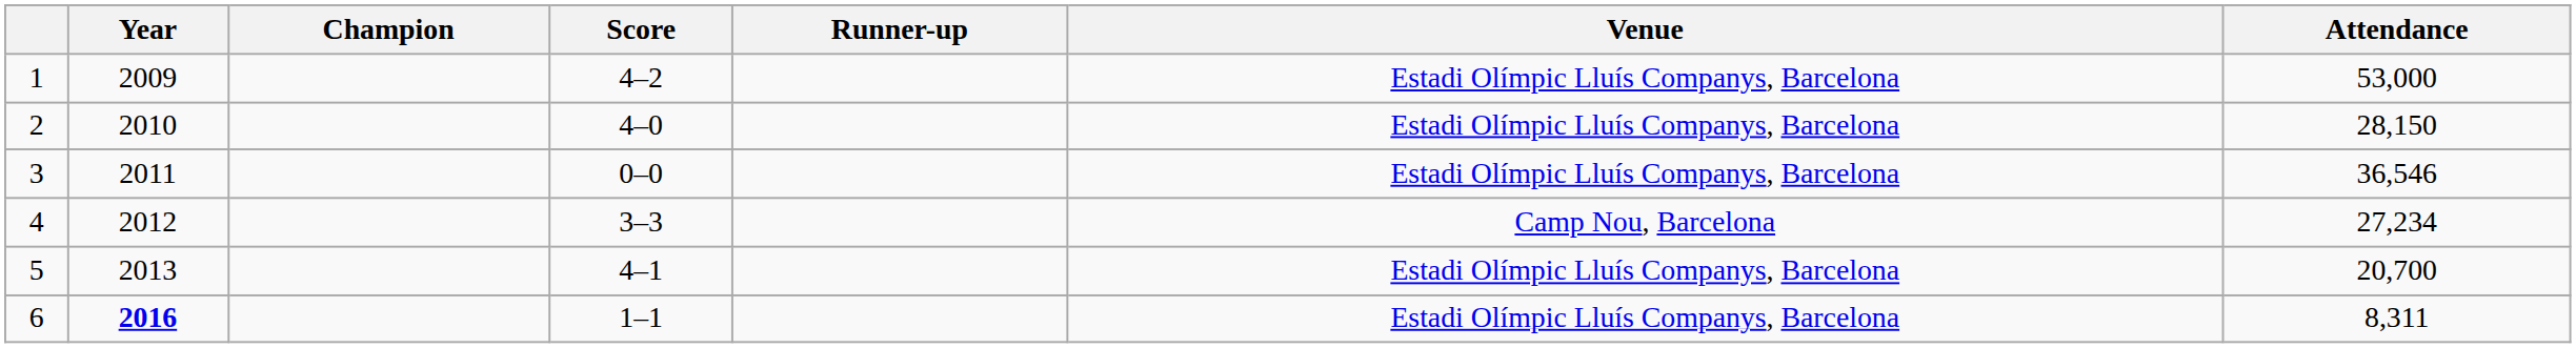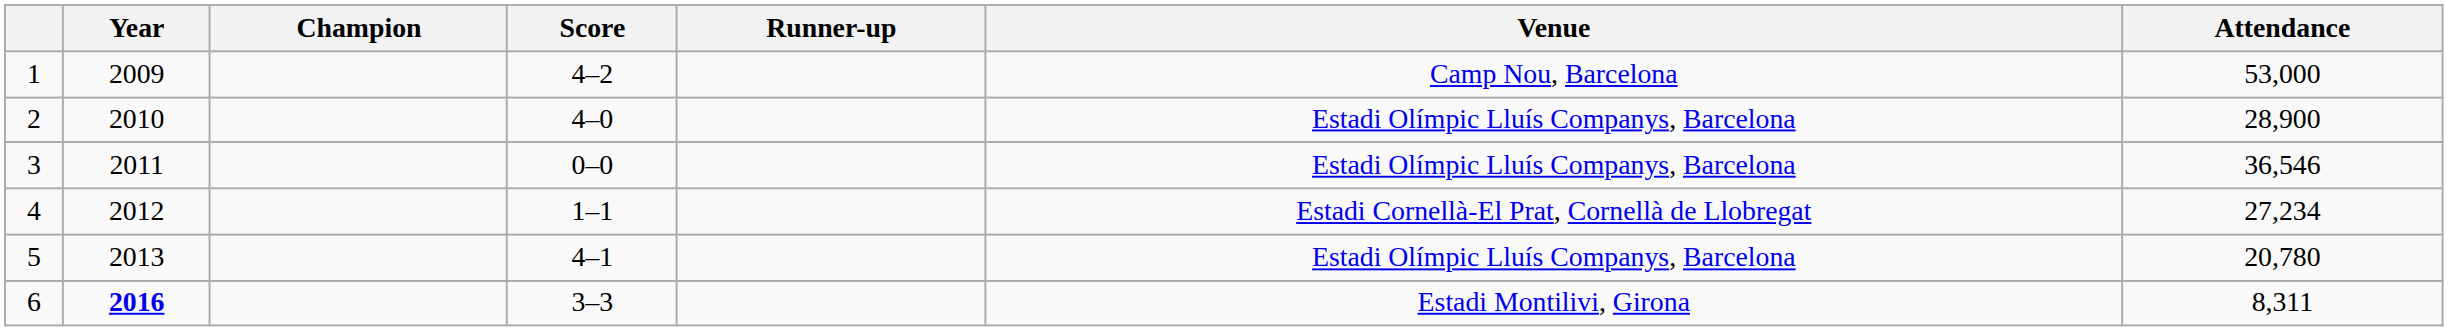1 | Venue: Estadi Olímpic Lluís Companys, Barcelona -> Camp Nou, Barcelona
2 | Attendance: 28,150 -> 28,900
4 | Score: 3–3 -> 1–1
4 | Venue: Camp Nou, Barcelona -> Estadi Cornellà-El Prat, Cornellà de Llobregat
5 | Attendance: 20,700 -> 20,780
6 | Score: 1–1 -> 3–3
6 | Venue: Estadi Olímpic Lluís Companys, Barcelona -> Estadi Montilivi, Girona
